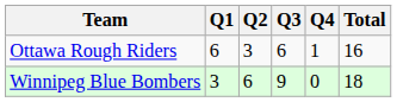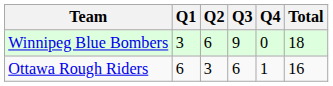rows swapped: Winnipeg Blue Bombers <-> Ottawa Rough Riders
